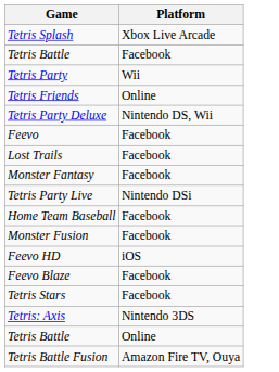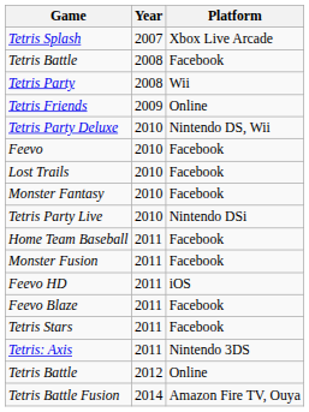+ column: Year | 2007 | 2008 | 2008 | 2009 | 2010 | 2010 | 2010 | 2010 | 2010 | 2011 | 2011 | 2011 | 2011 | 2011 | 2011 | 2012 | 2014
